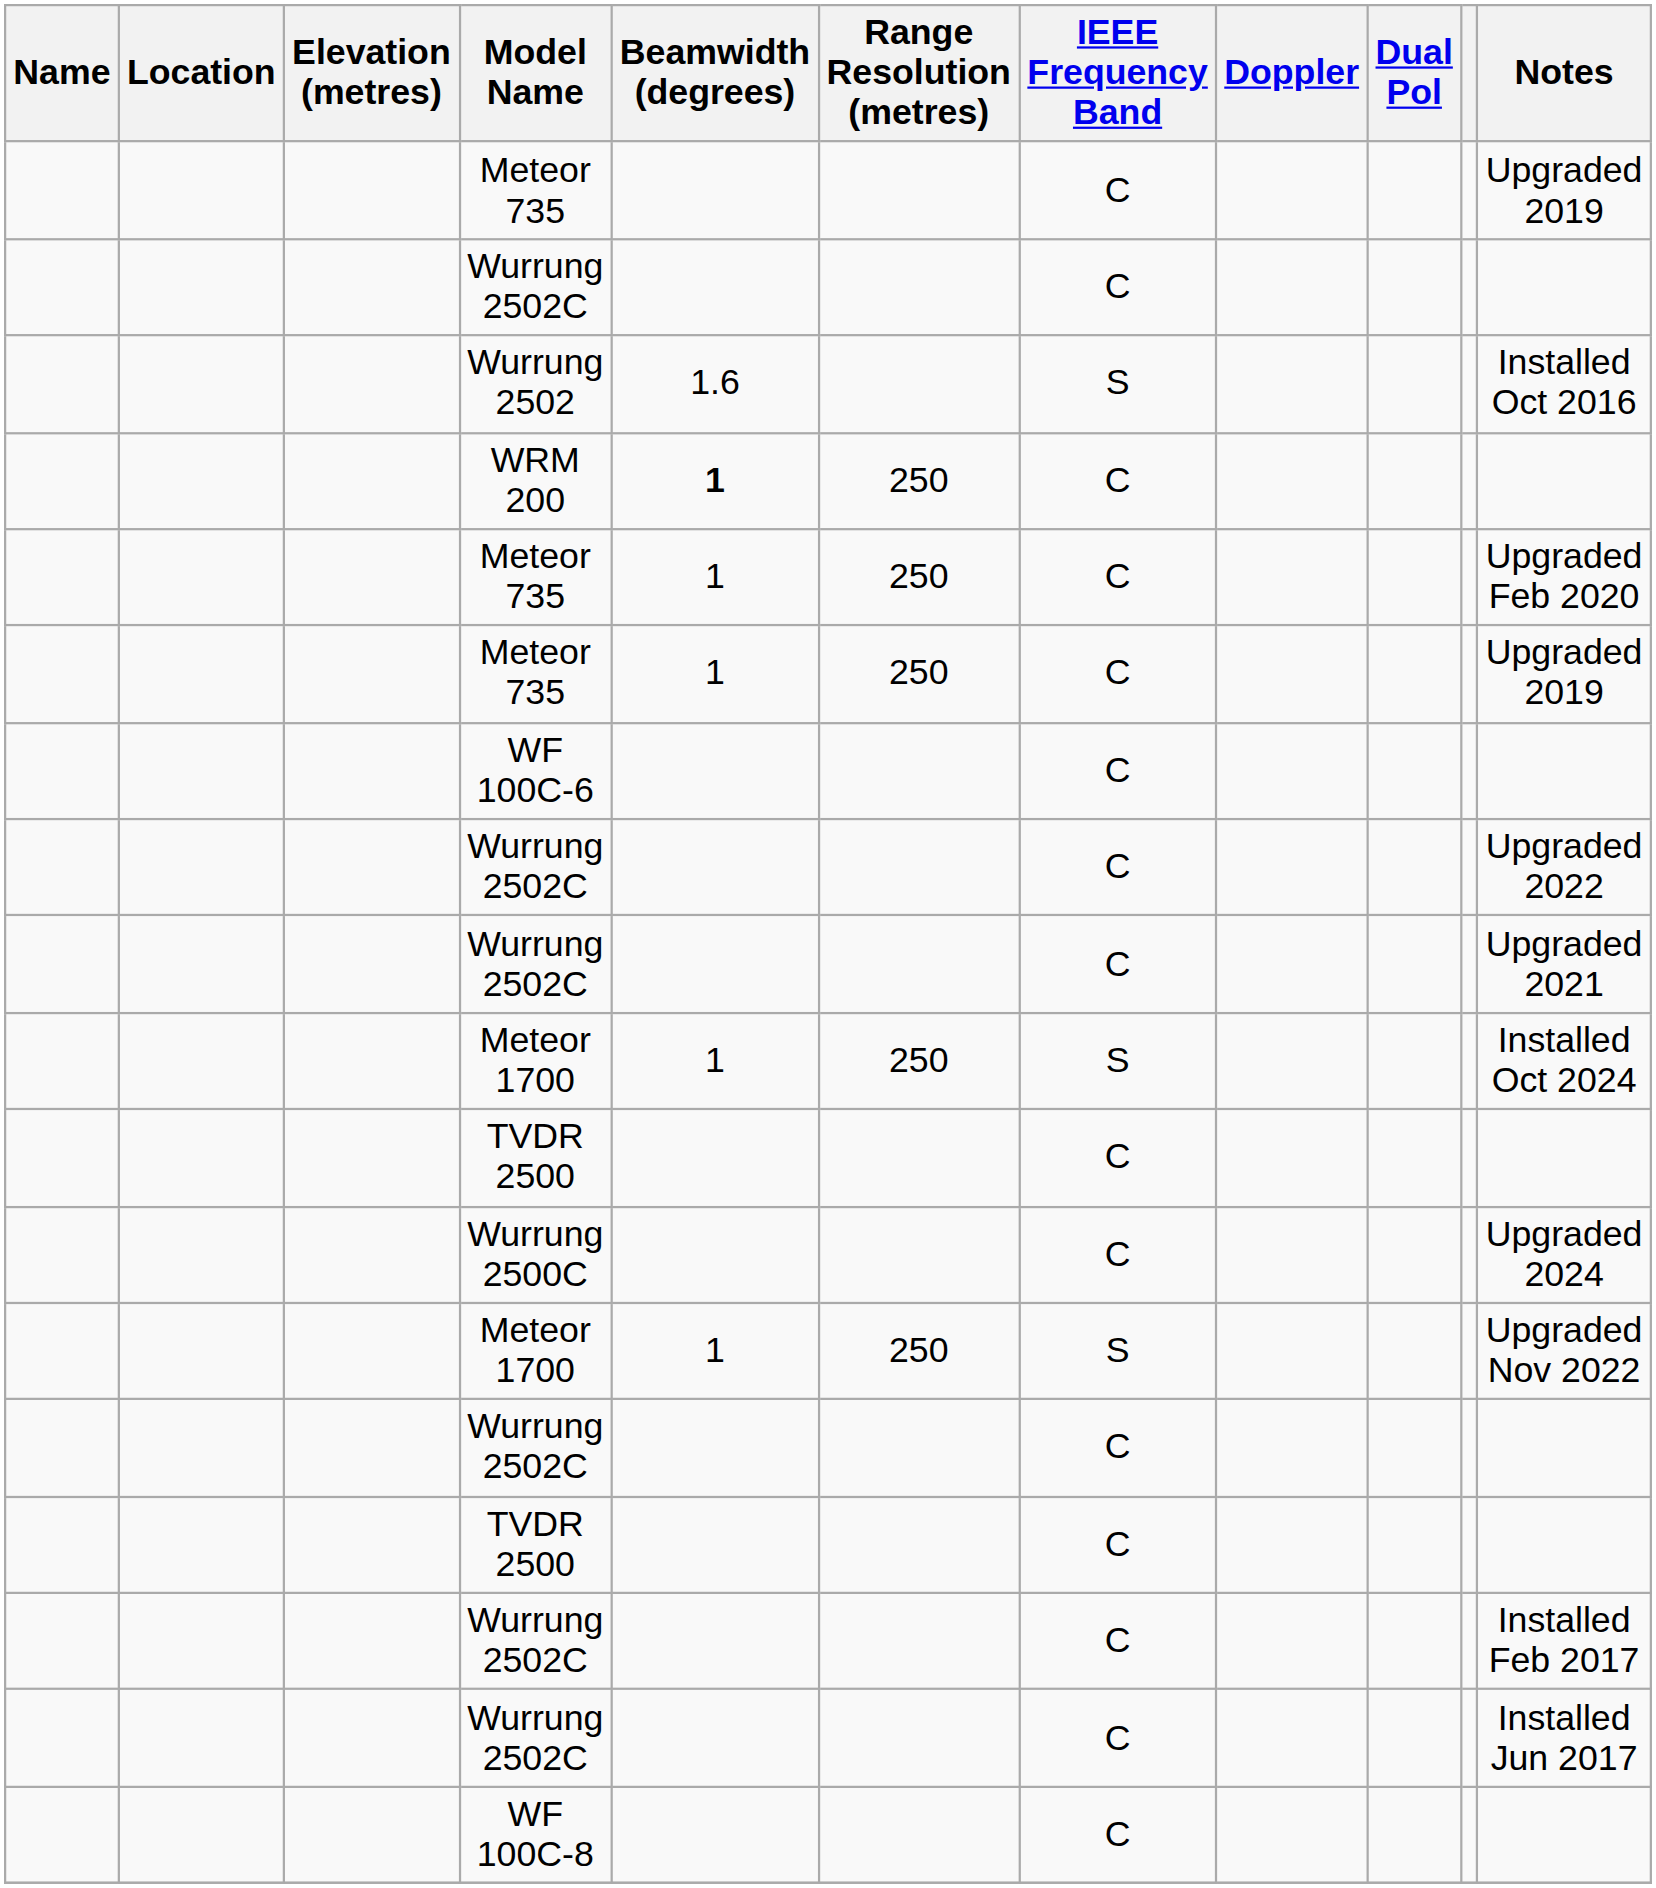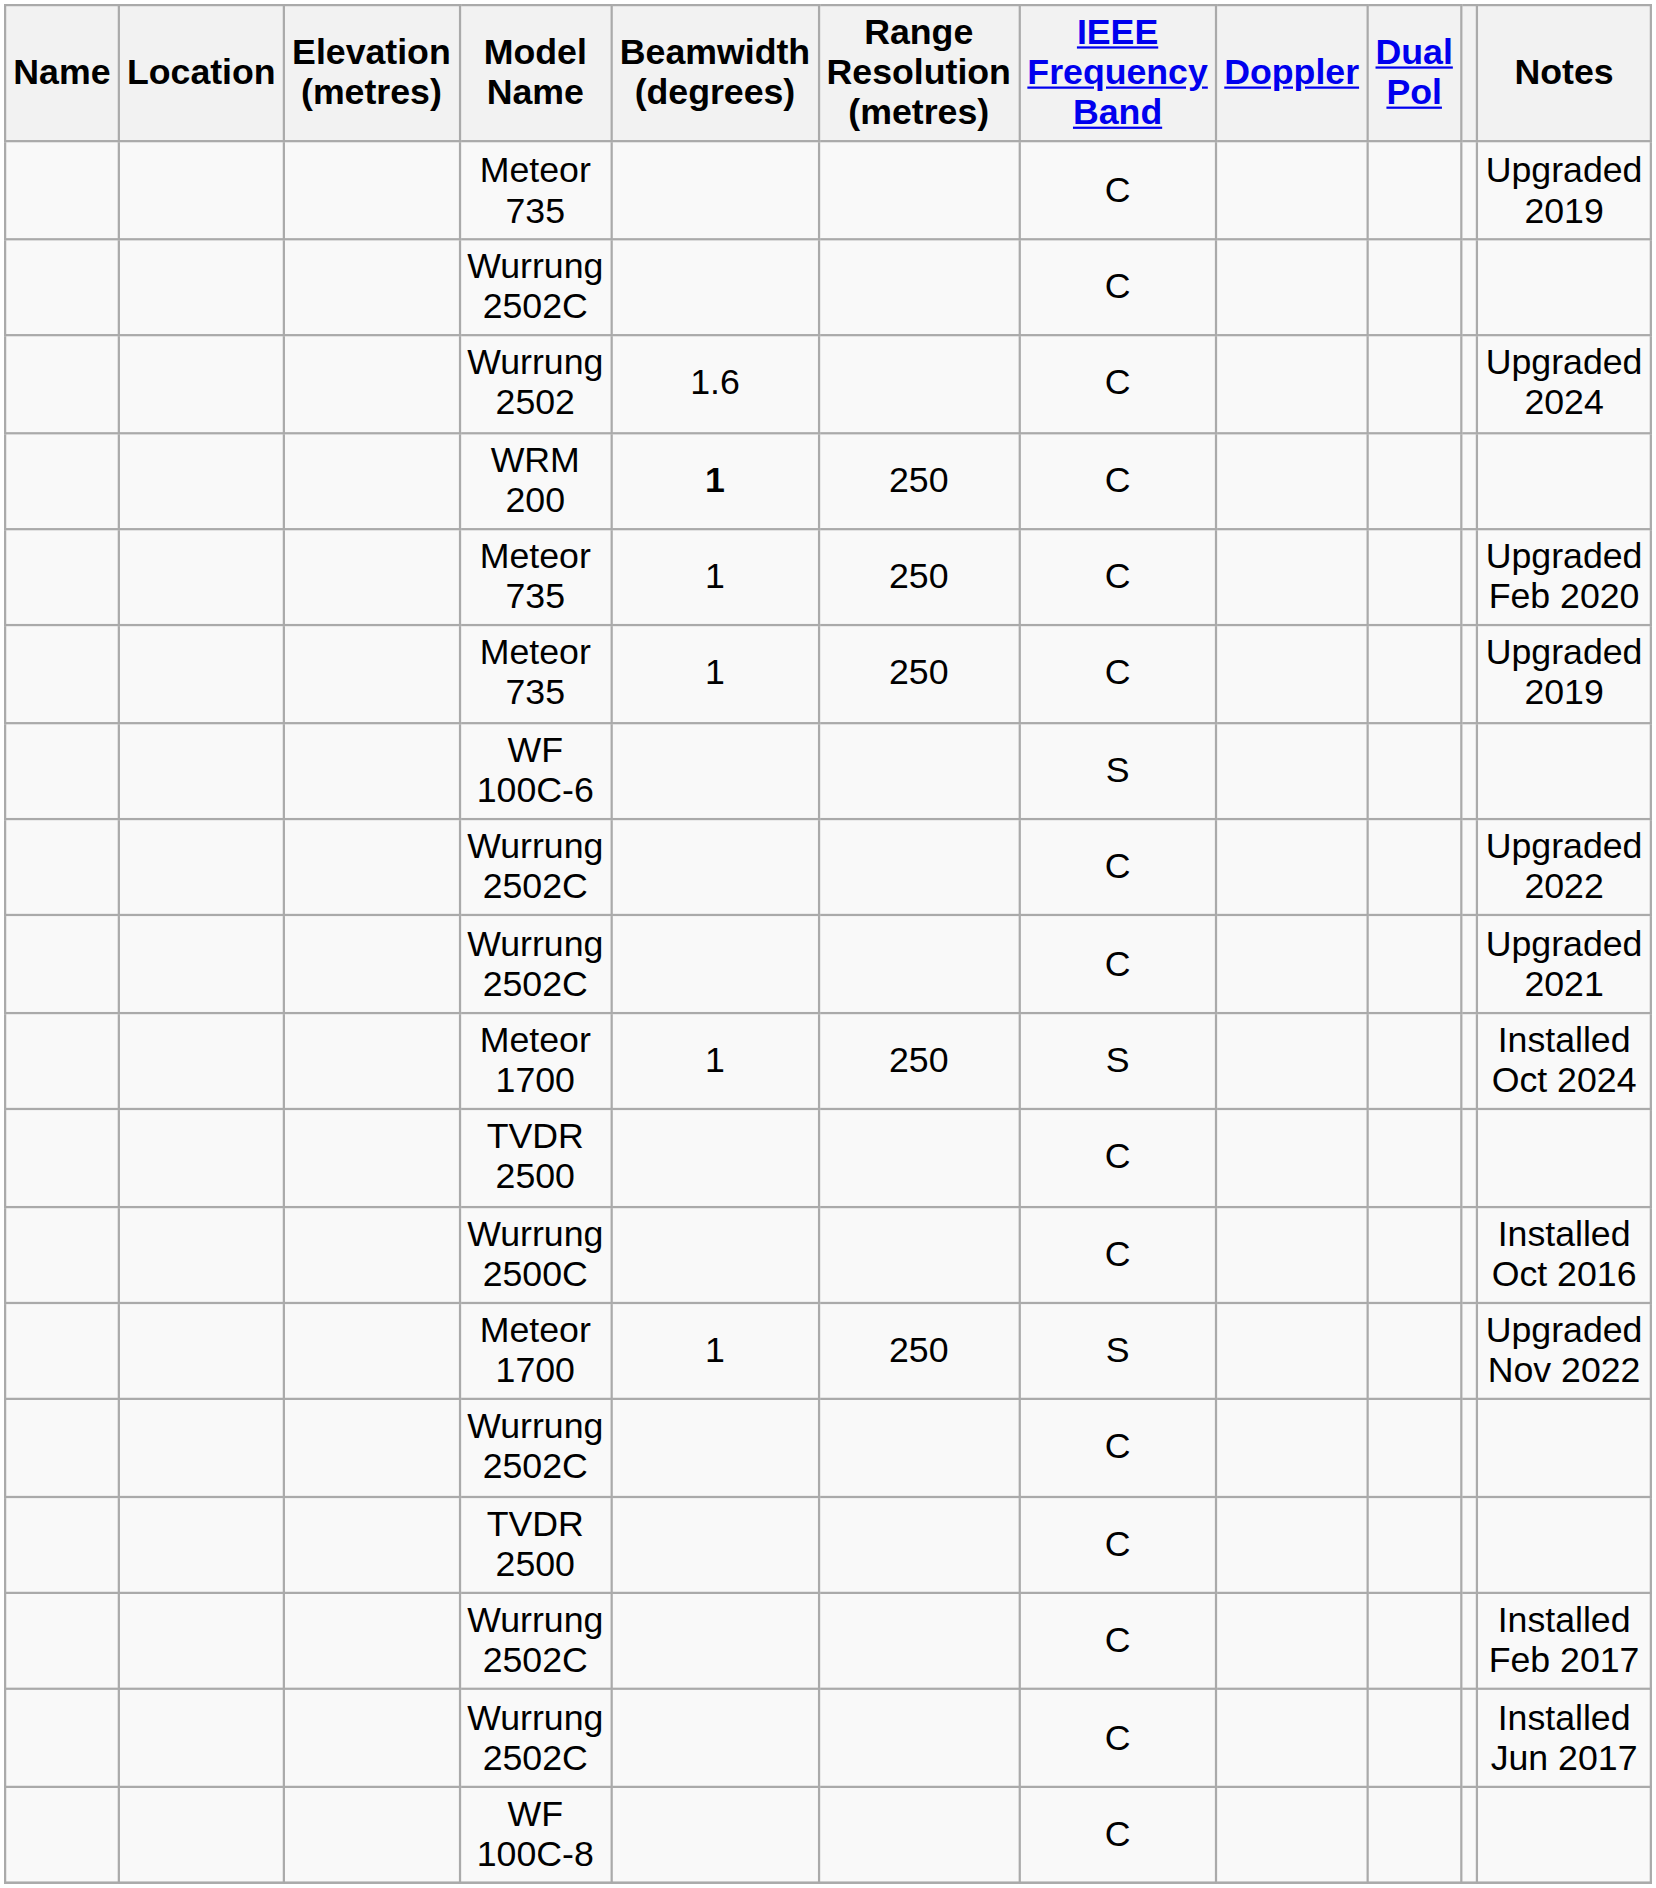Wurrung 2502 | IEEE Frequency Band: S -> C
Wurrung 2502 | Notes: Installed Oct 2016 -> Upgraded 2024
WF 100C-6 | IEEE Frequency Band: C -> S
Wurrung 2500C | Notes: Upgraded 2024 -> Installed Oct 2016
